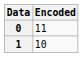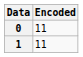1 | Encoded: 10 -> 11
